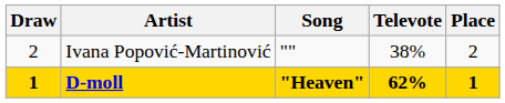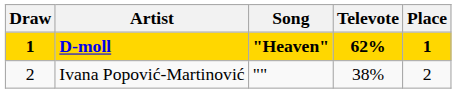rows swapped: D-moll <-> Ivana Popović-Martinović
